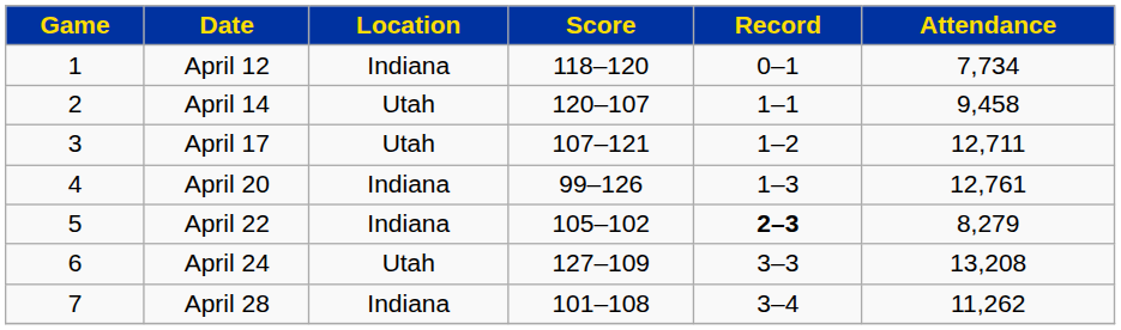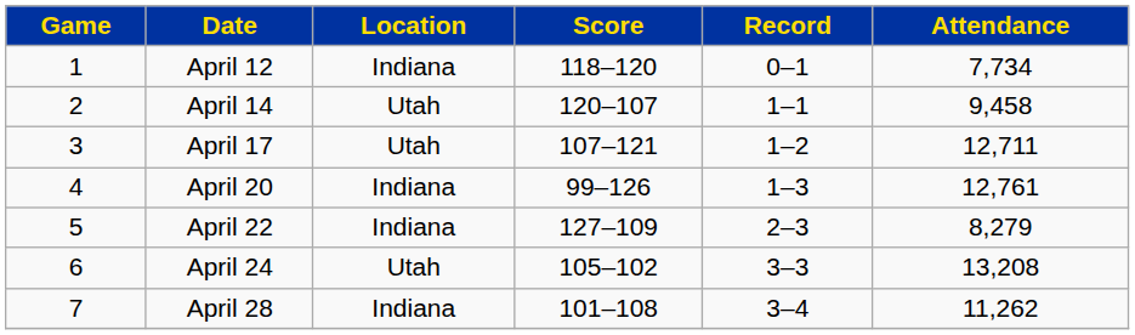April 22 | Score: 105–102 -> 127–109
April 22 | Record: bold -> normal
April 24 | Score: 127–109 -> 105–102
